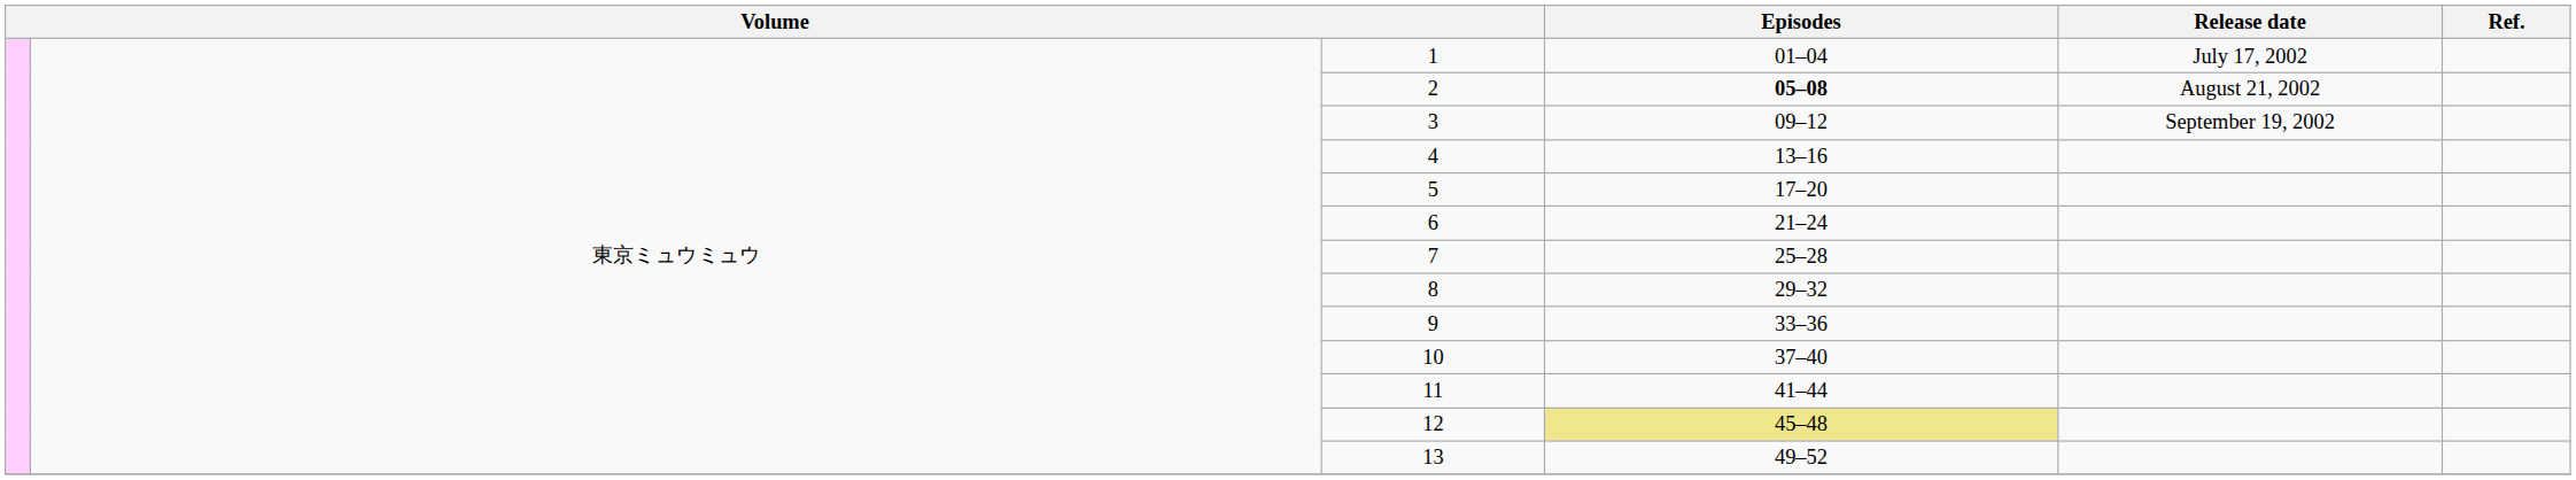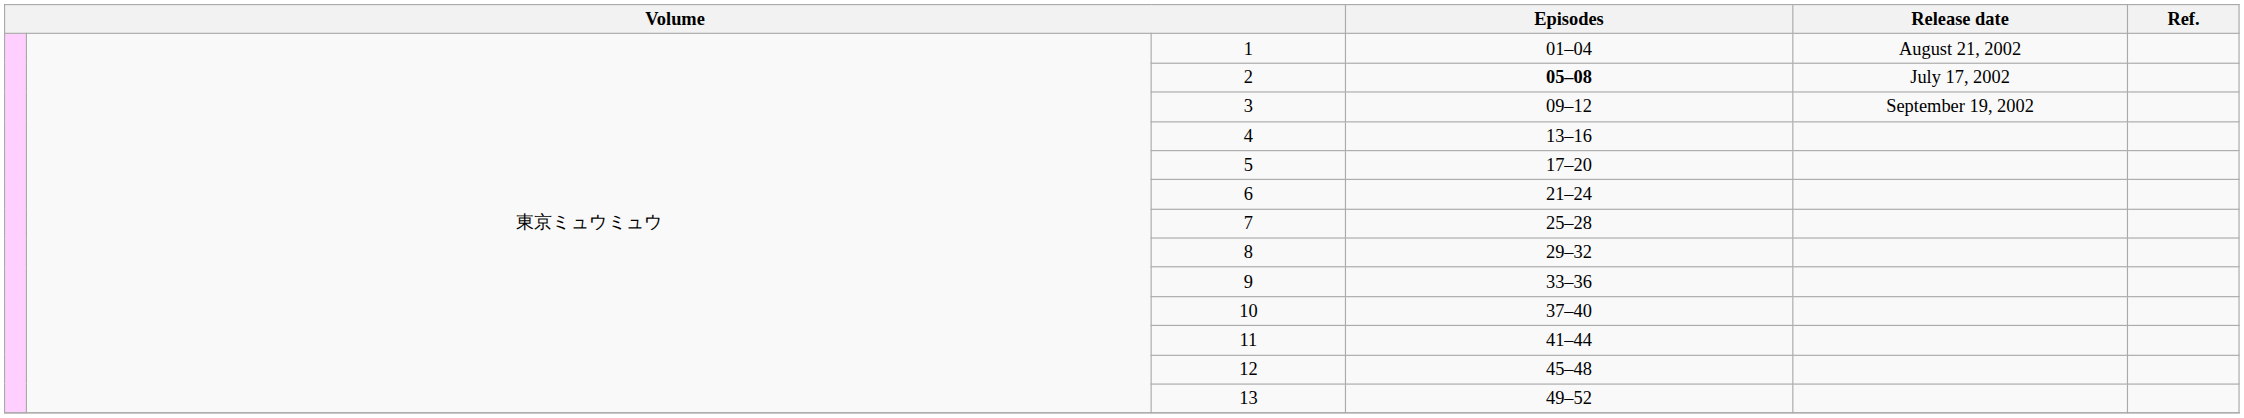1 | Release date: July 17, 2002 -> August 21, 2002
2 | Release date: August 21, 2002 -> July 17, 2002
12 | Episodes: khaki background -> no background
